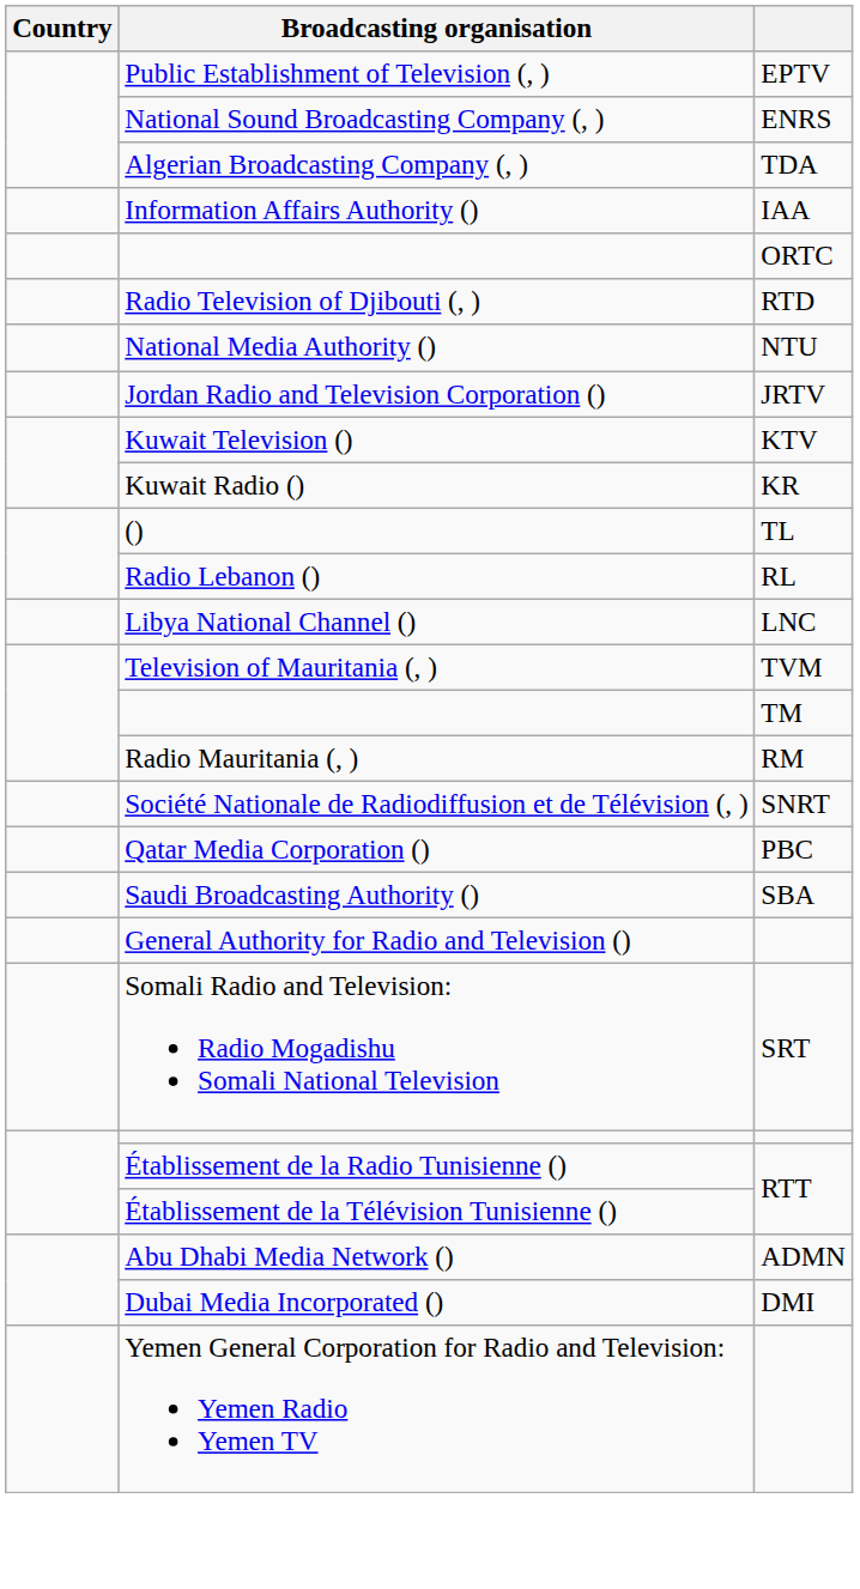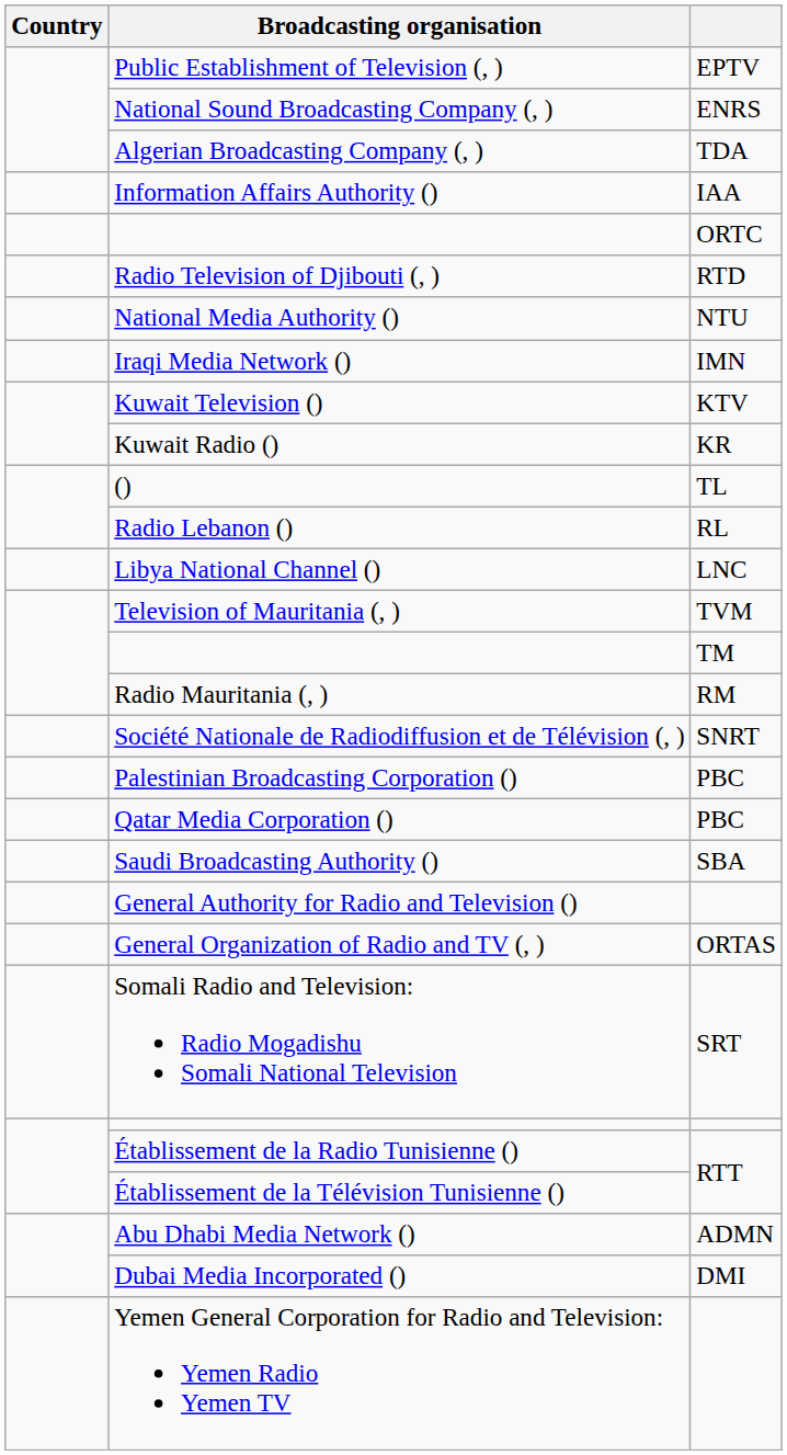+ row: Iraqi Media Network () | IMN
- row: Jordan Radio and Television Corporation () | JRTV
+ row: Palestinian Broadcasting Corporation () | PBC
+ row: General Organization of Radio and TV (, ) | ORTAS
